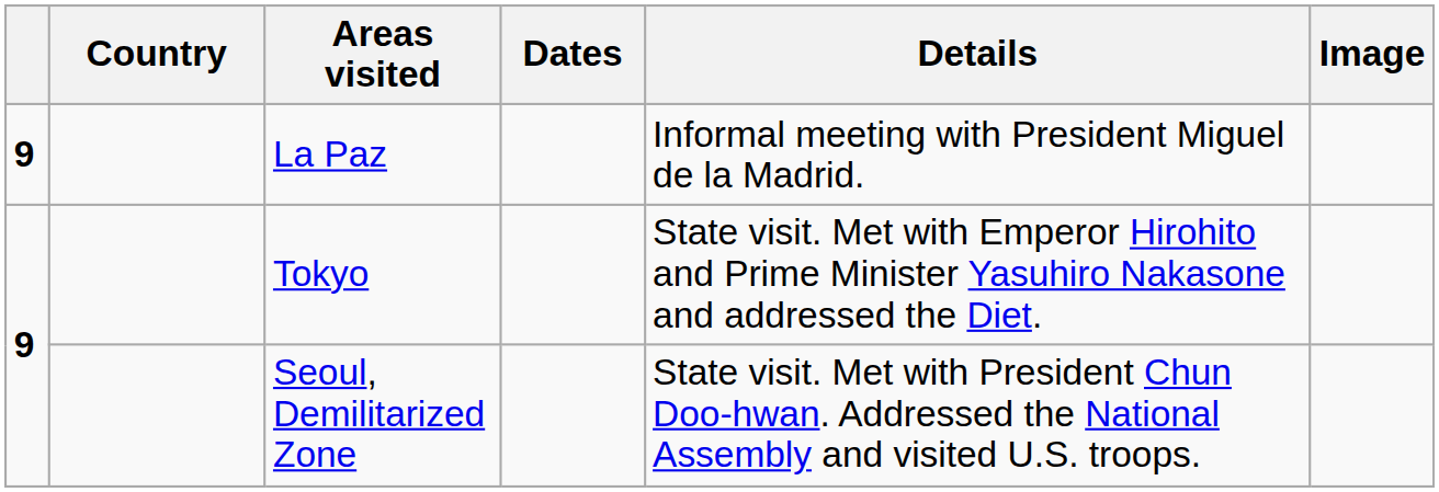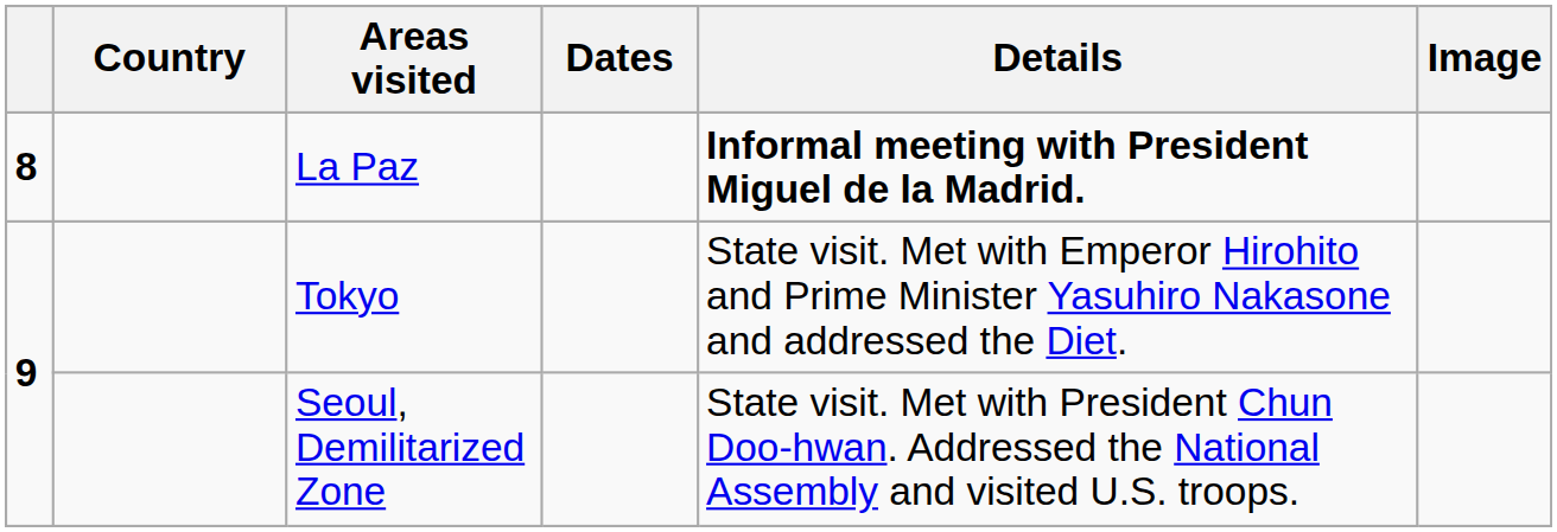La Paz | column 1: 9 -> 8
La Paz | Details: normal -> bold
